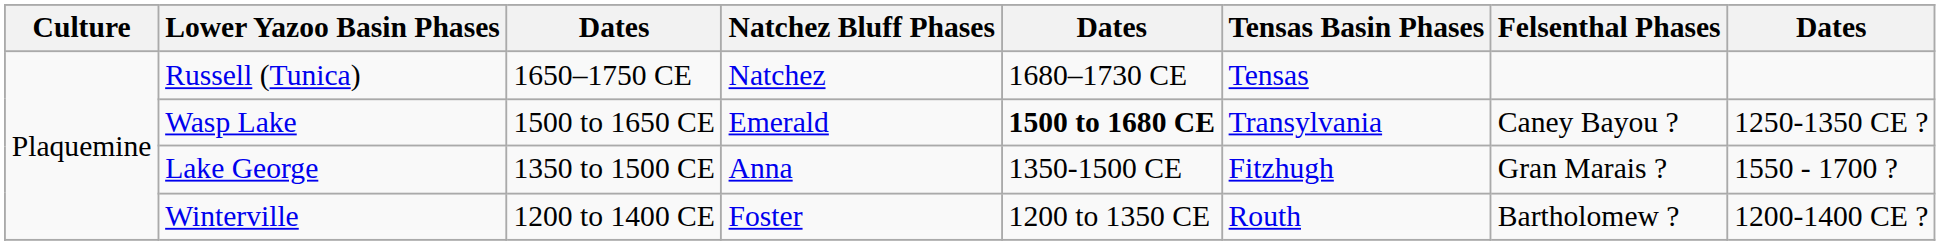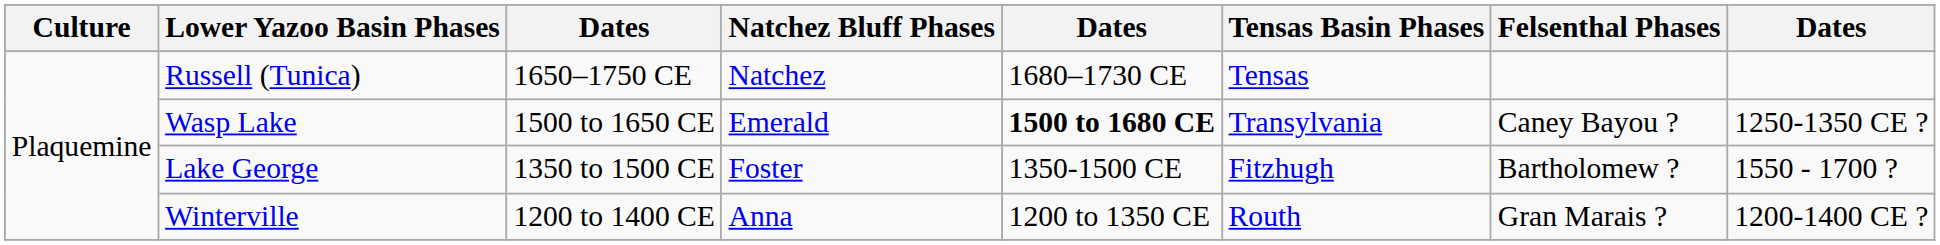Lake George | Natchez Bluff Phases: Anna -> Foster
Lake George | Felsenthal Phases: Gran Marais ? -> Bartholomew ?
Winterville | Natchez Bluff Phases: Foster -> Anna
Winterville | Felsenthal Phases: Bartholomew ? -> Gran Marais ?
